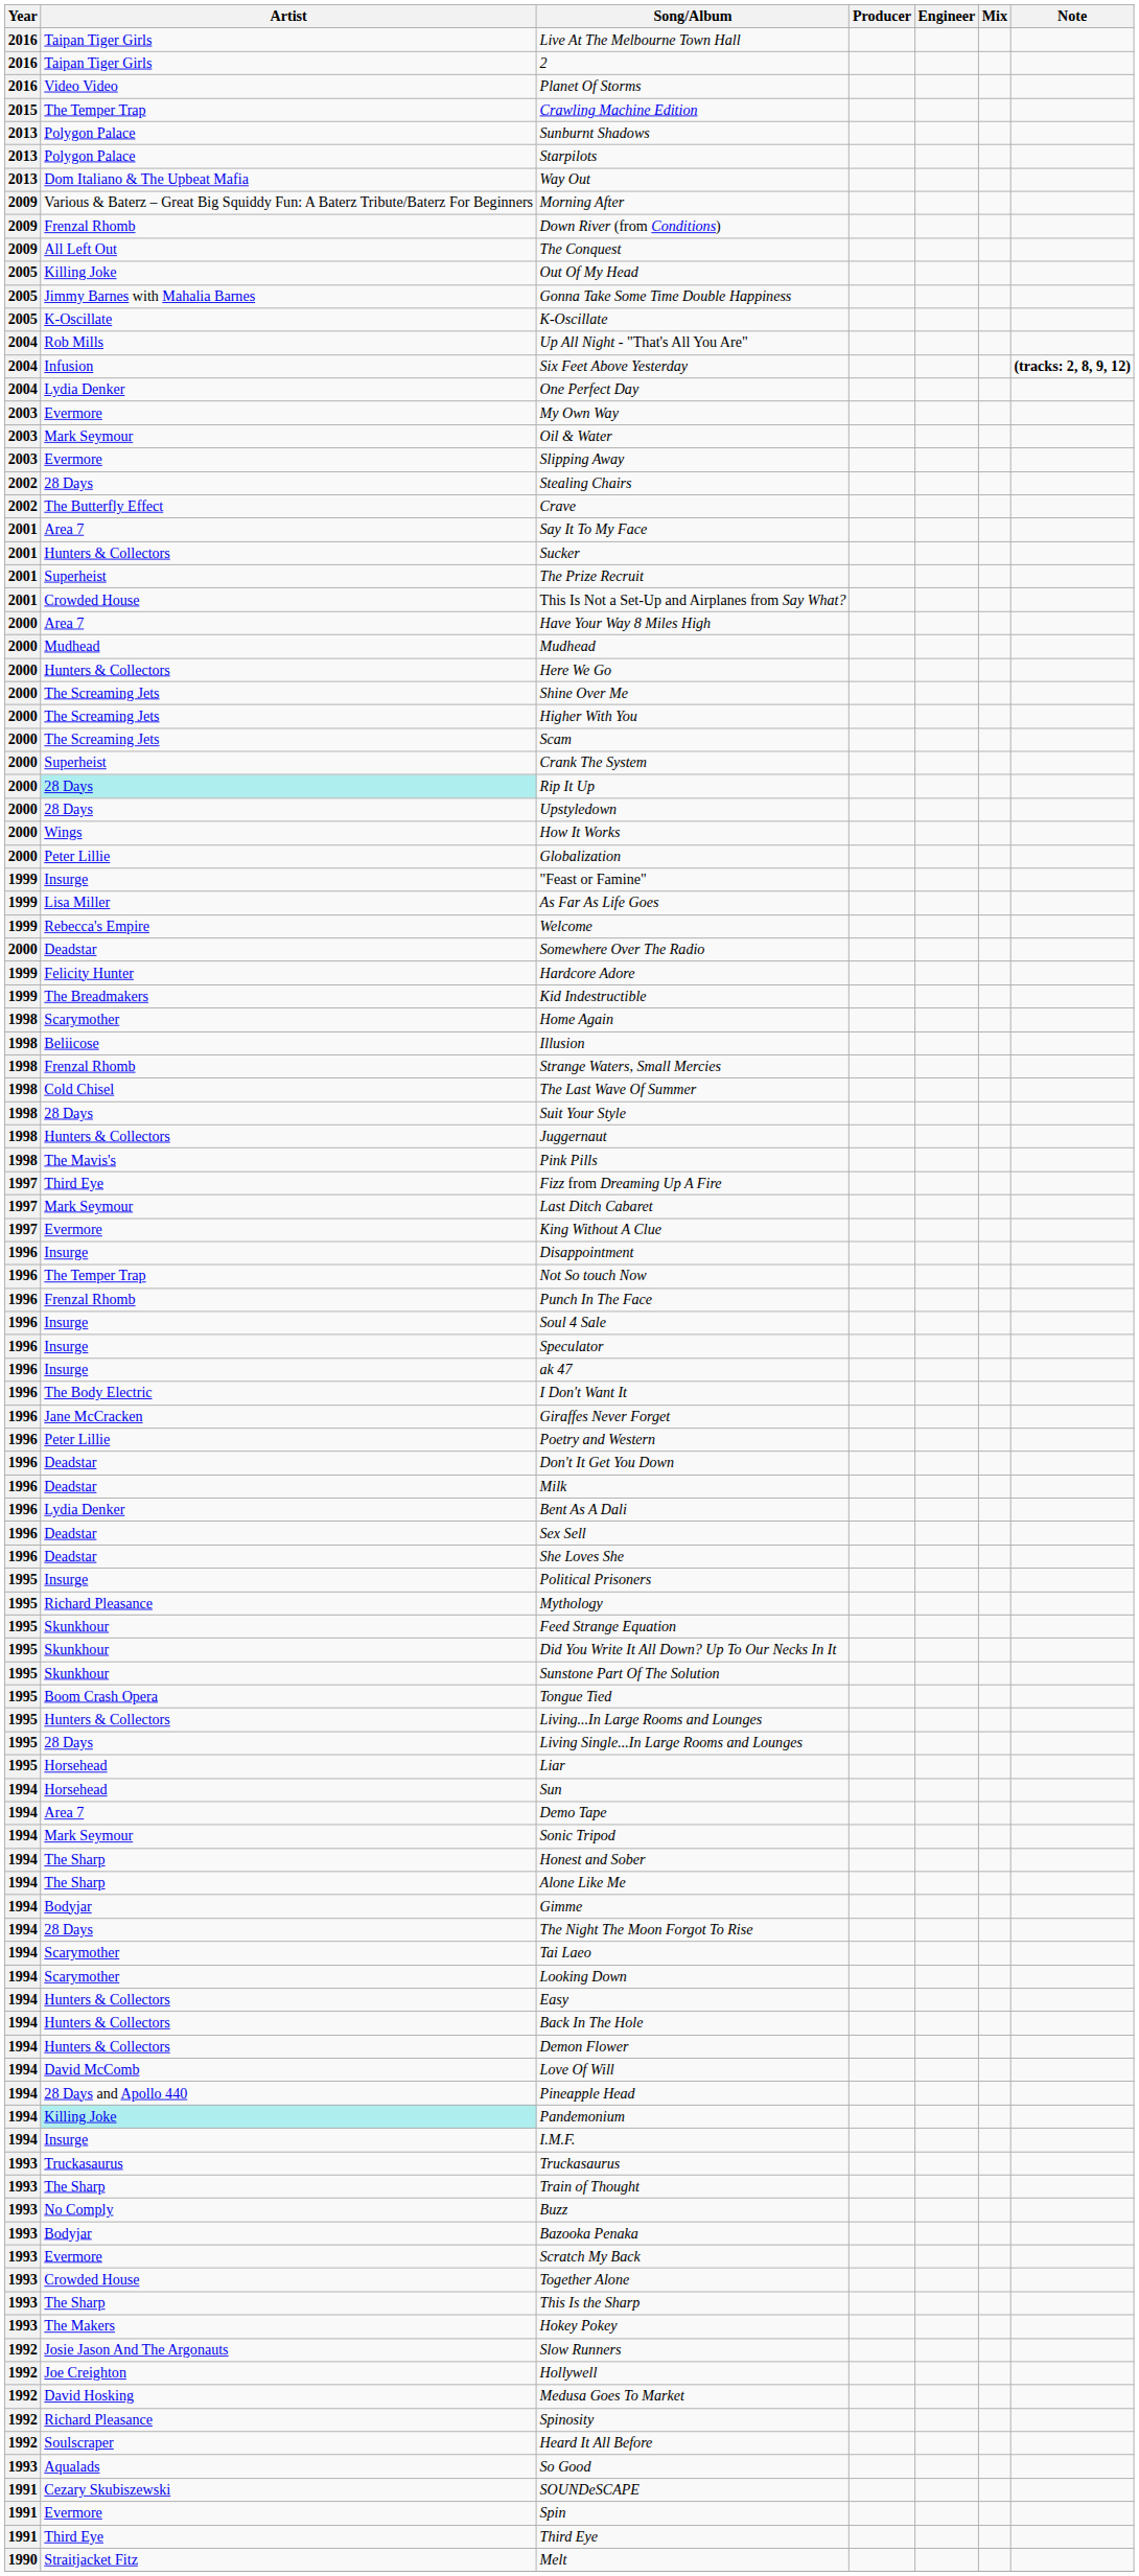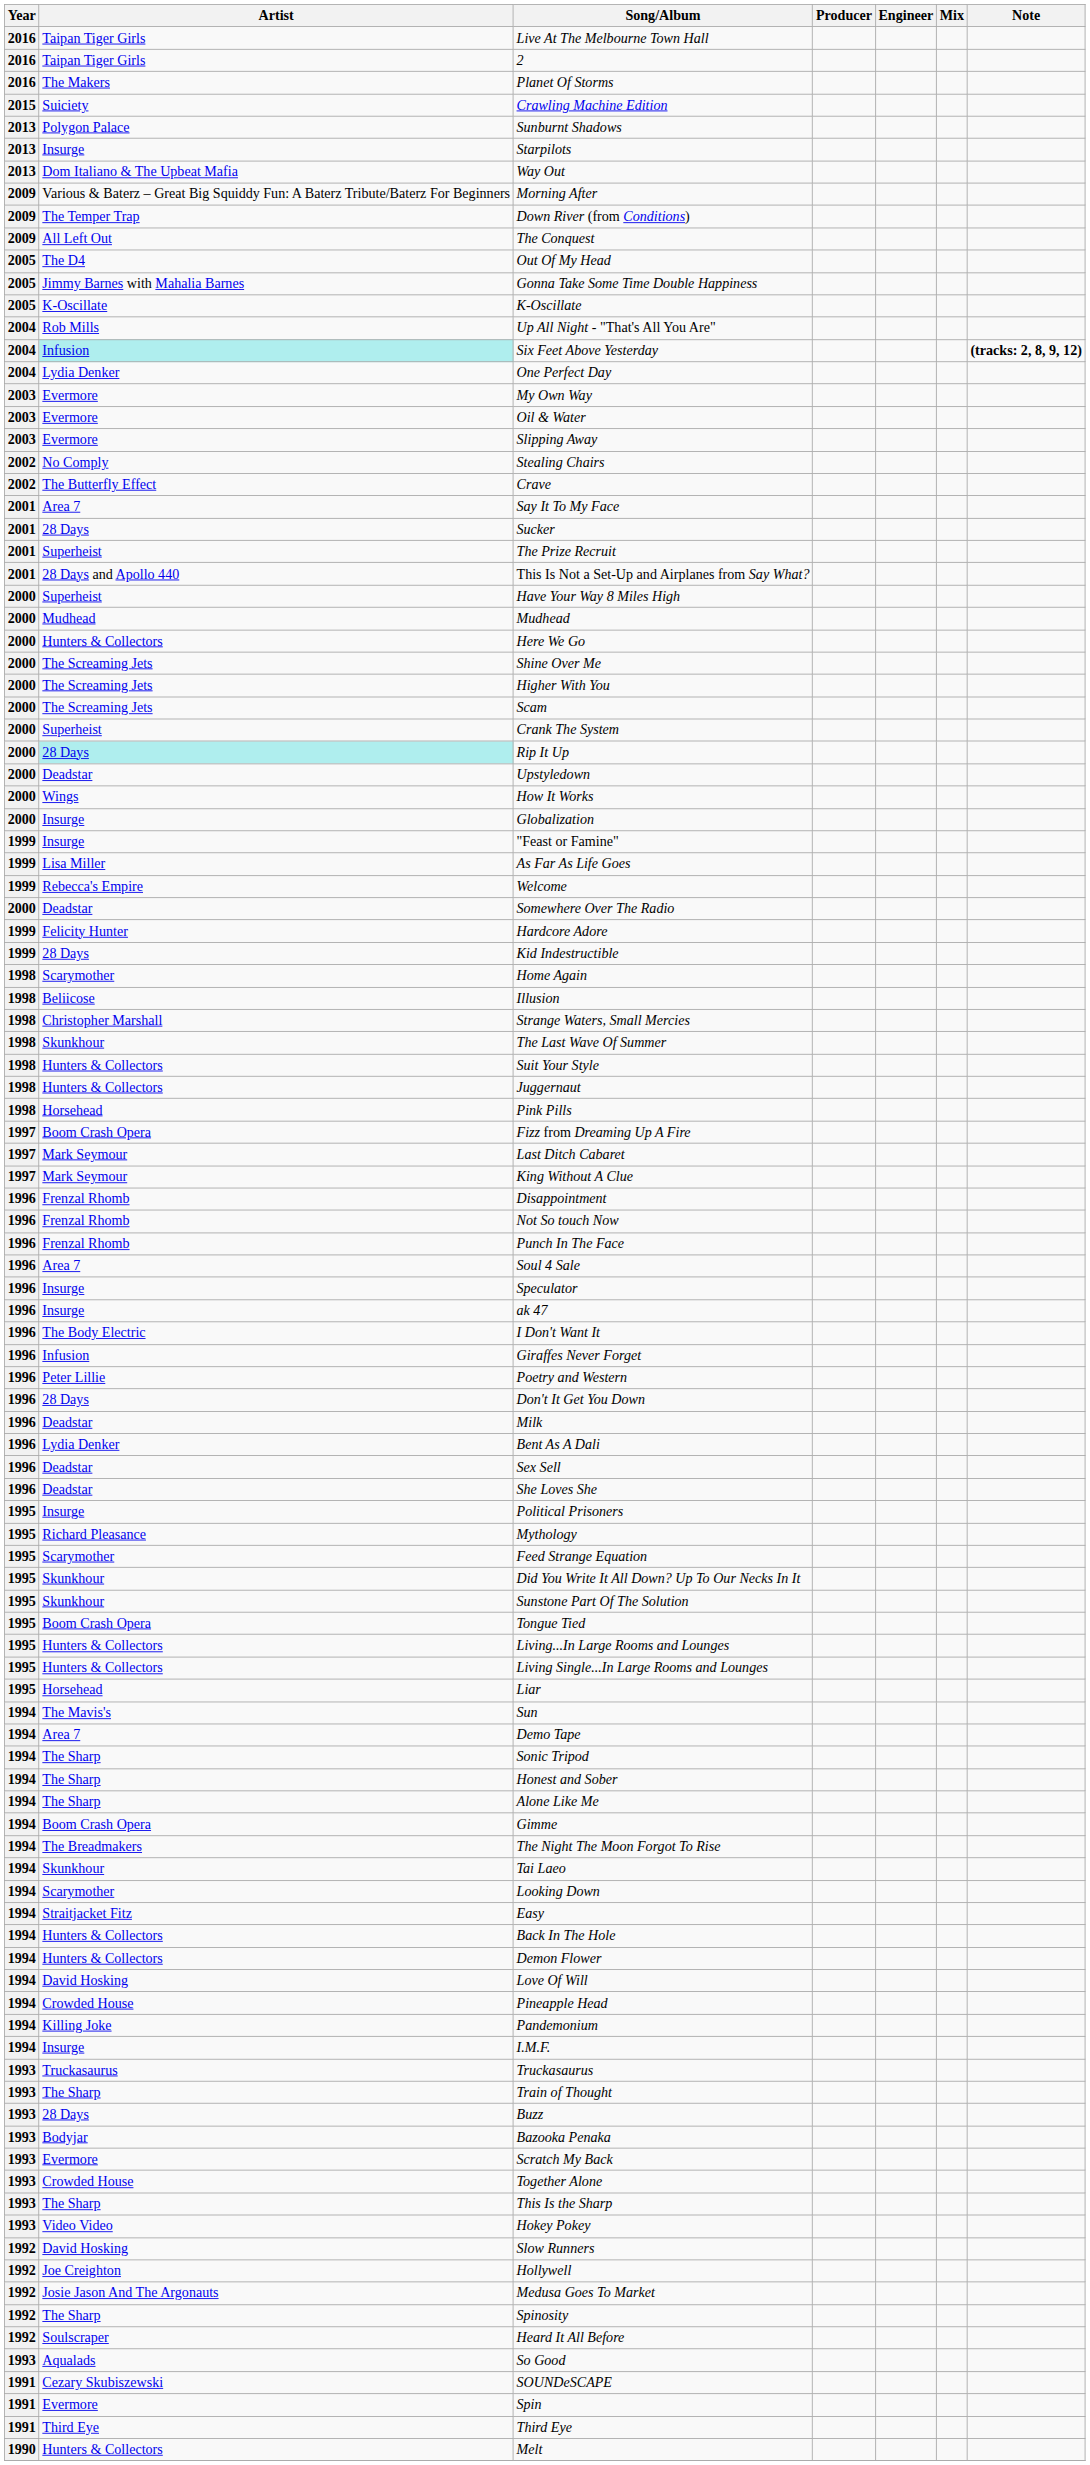Planet Of Storms | Artist: Video Video -> The Makers
Crawling Machine Edition | Artist: The Temper Trap -> Suiciety
Starpilots | Artist: Polygon Palace -> Insurge
Down River (from Conditions) | Artist: Frenzal Rhomb -> The Temper Trap
Out Of My Head | Artist: Killing Joke -> The D4
Six Feet Above Yesterday | Artist: no background -> paleturquoise background
Oil & Water | Artist: Mark Seymour -> Evermore
Stealing Chairs | Artist: 28 Days -> No Comply
Sucker | Artist: Hunters & Collectors -> 28 Days
This Is Not a Set-Up and Airplanes from Say What? | Artist: Crowded House -> 28 Days and Apollo 440
Have Your Way 8 Miles High | Artist: Area 7 -> Superheist
Upstyledown | Artist: 28 Days -> Deadstar
Globalization | Artist: Peter Lillie -> Insurge
Kid Indestructible | Artist: The Breadmakers -> 28 Days
Strange Waters, Small Mercies | Artist: Frenzal Rhomb -> Christopher Marshall
The Last Wave Of Summer | Artist: Cold Chisel -> Skunkhour
Suit Your Style | Artist: 28 Days -> Hunters & Collectors
Pink Pills | Artist: The Mavis's -> Horsehead
Fizz from Dreaming Up A Fire | Artist: Third Eye -> Boom Crash Opera
King Without A Clue | Artist: Evermore -> Mark Seymour
Disappointment | Artist: Insurge -> Frenzal Rhomb
Not So touch Now | Artist: The Temper Trap -> Frenzal Rhomb
Soul 4 Sale | Artist: Insurge -> Area 7
Giraffes Never Forget | Artist: Jane McCracken -> Infusion
Don't It Get You Down | Artist: Deadstar -> 28 Days
Feed Strange Equation | Artist: Skunkhour -> Scarymother
Living Single...In Large Rooms and Lounges | Artist: 28 Days -> Hunters & Collectors
Sun | Artist: Horsehead -> The Mavis's
Sonic Tripod | Artist: Mark Seymour -> The Sharp
Gimme | Artist: Bodyjar -> Boom Crash Opera
The Night The Moon Forgot To Rise | Artist: 28 Days -> The Breadmakers
Tai Laeo | Artist: Scarymother -> Skunkhour
Easy | Artist: Hunters & Collectors -> Straitjacket Fitz
Love Of Will | Artist: David McComb -> David Hosking
Pineapple Head | Artist: 28 Days and Apollo 440 -> Crowded House
Pandemonium | Artist: paleturquoise background -> no background
Buzz | Artist: No Comply -> 28 Days
Hokey Pokey | Artist: The Makers -> Video Video
Slow Runners | Artist: Josie Jason And The Argonauts -> David Hosking
Medusa Goes To Market | Artist: David Hosking -> Josie Jason And The Argonauts
Spinosity | Artist: Richard Pleasance -> The Sharp
Melt | Artist: Straitjacket Fitz -> Hunters & Collectors
